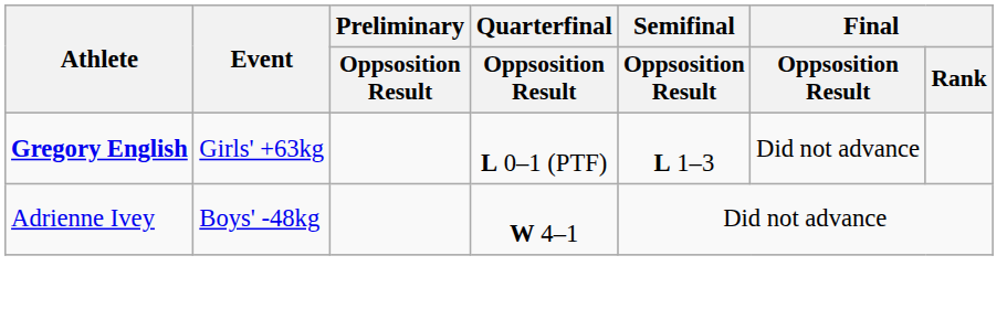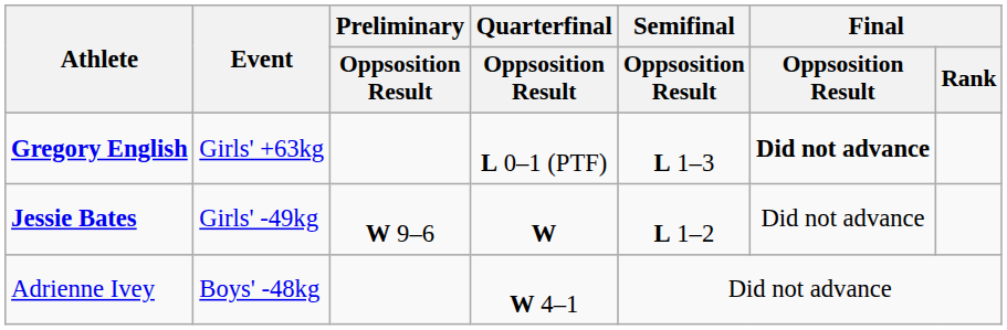Gregory English | Final / Oppsosition Result: normal -> bold
+ row: Jessie Bates | Girls' -49kg | W 9–6 | W | L 1–2 | Did not advance
